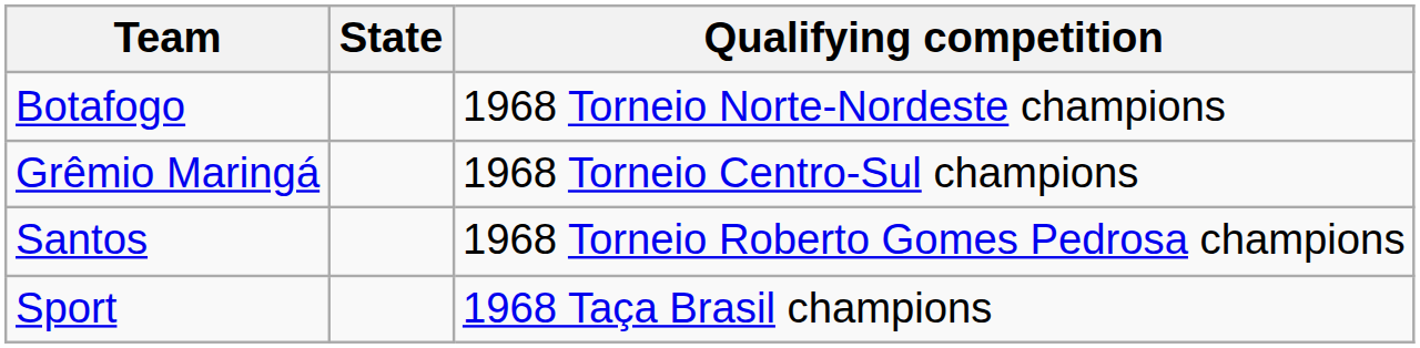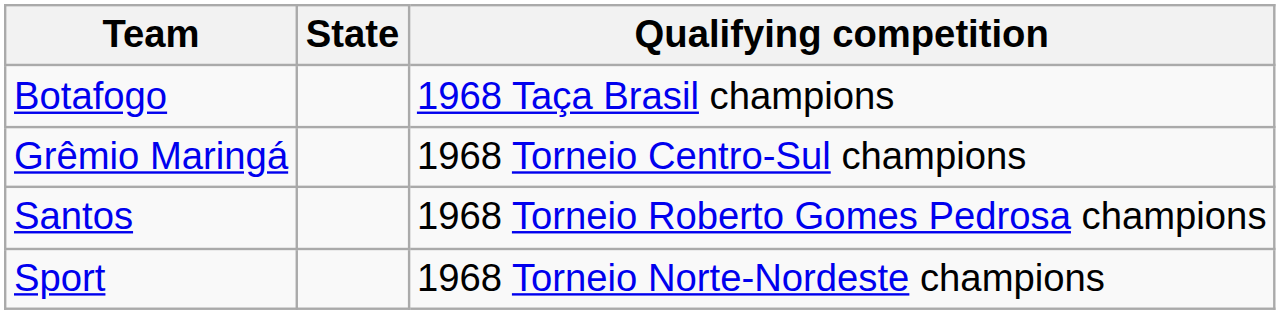Botafogo | Qualifying competition: 1968 Torneio Norte-Nordeste champions -> 1968 Taça Brasil champions
Sport | Qualifying competition: 1968 Taça Brasil champions -> 1968 Torneio Norte-Nordeste champions
